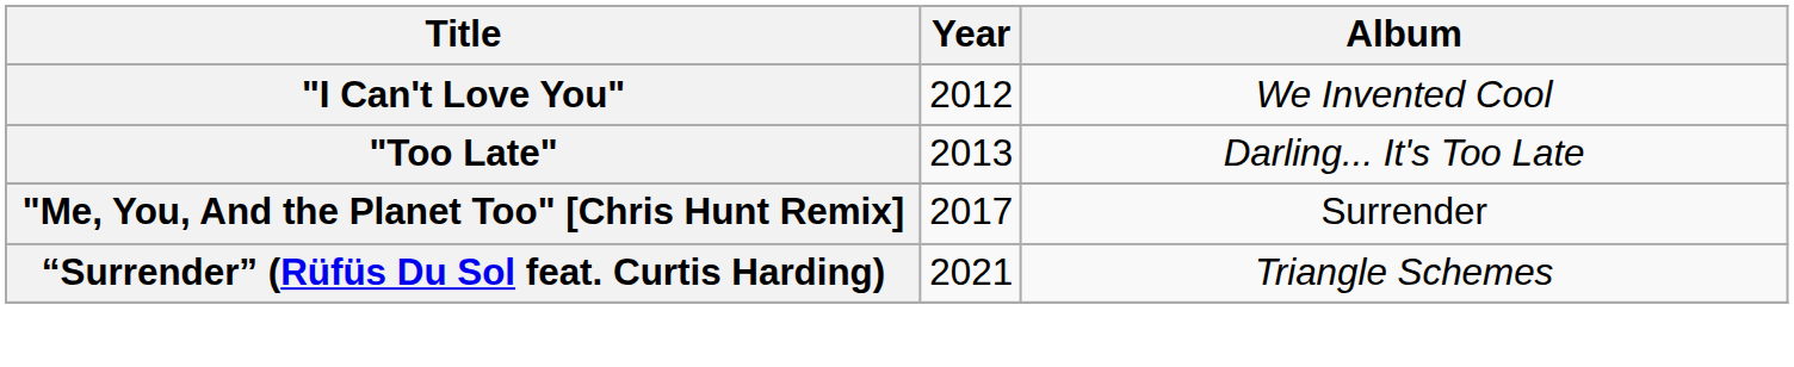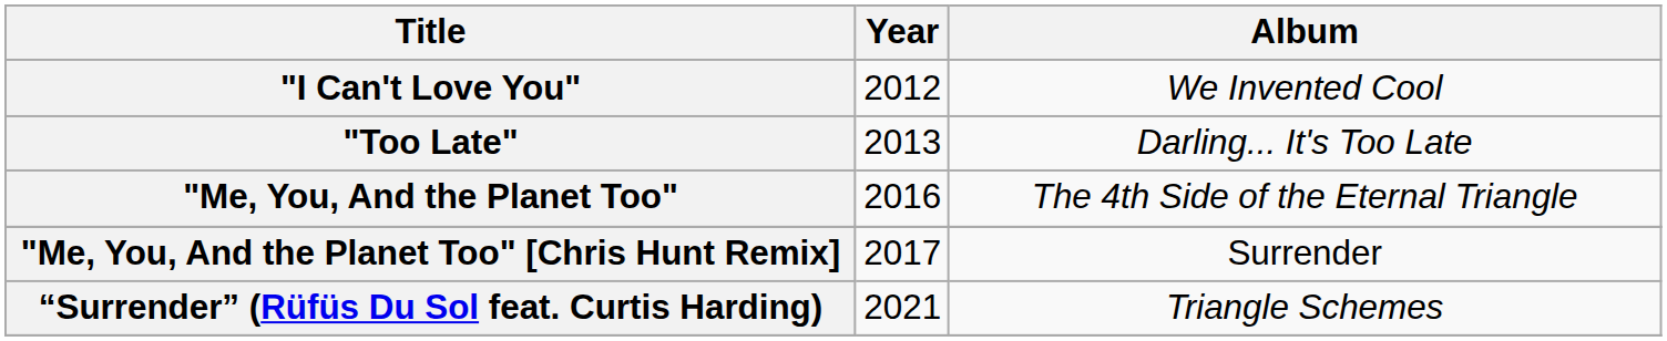+ row: "Me, You, And the Planet Too" | 2016 | The 4th Side of the Eternal Triangle
